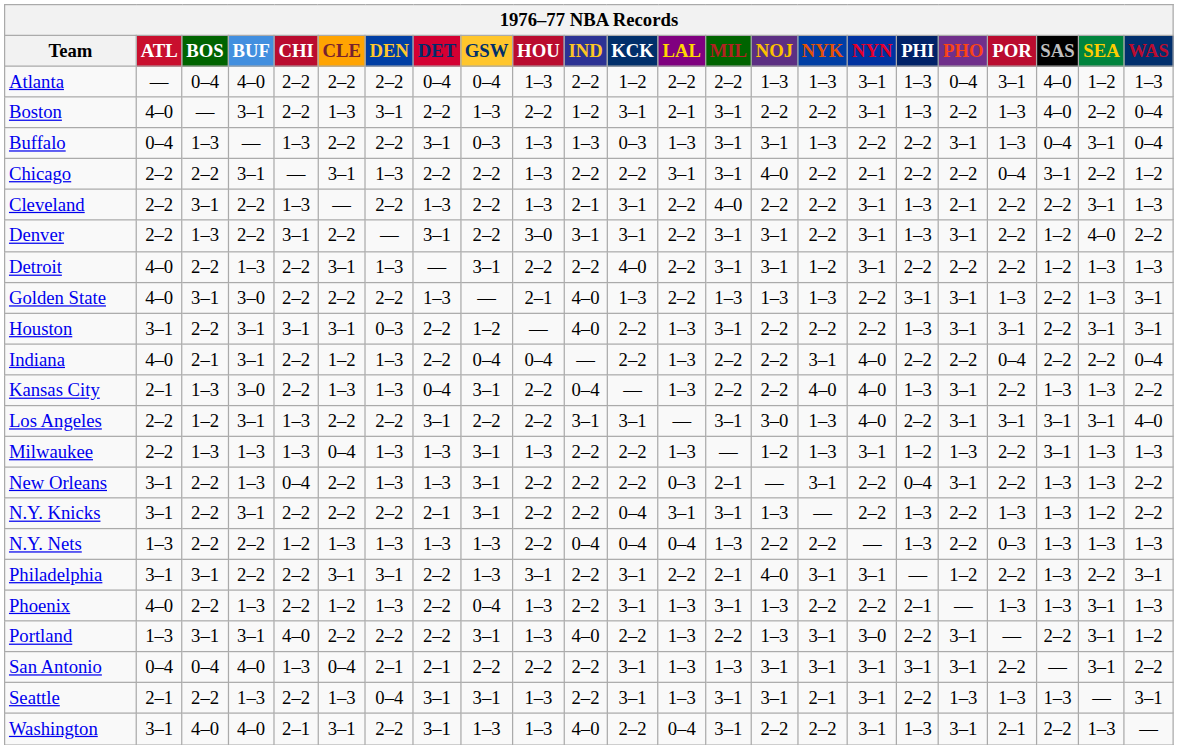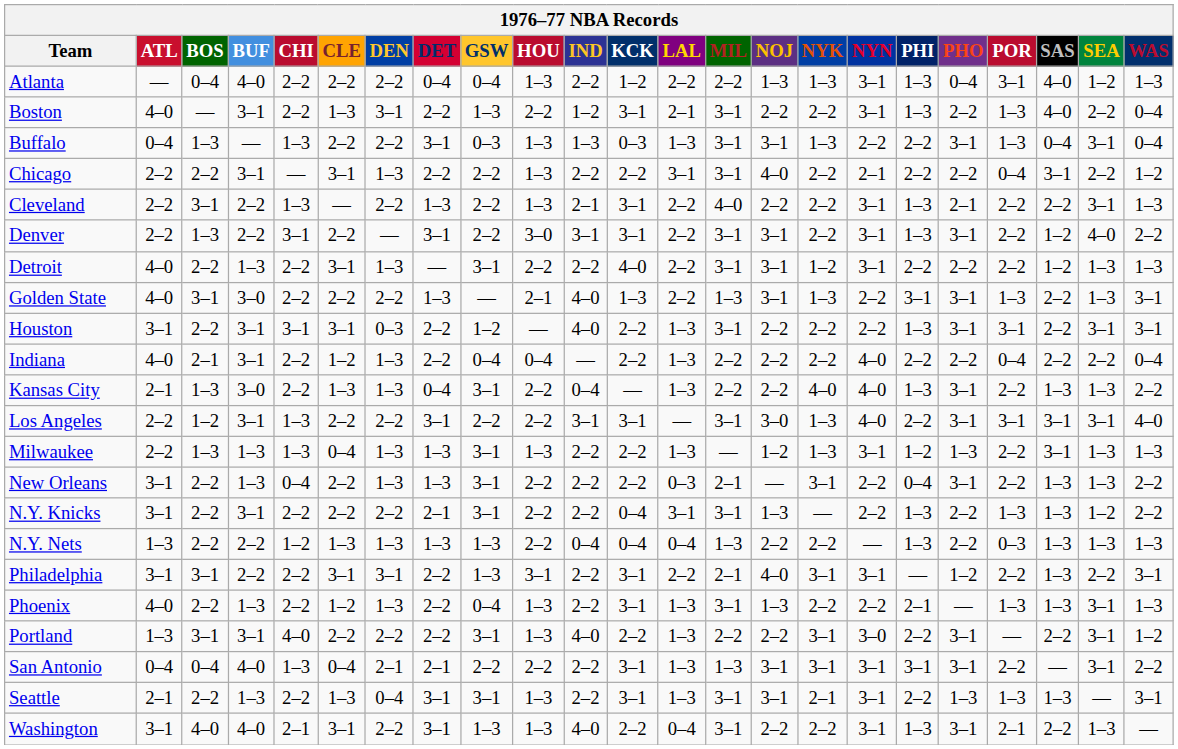Golden State | NOJ: 1–3 -> 3–1
Indiana | NYK: 3–1 -> 2–2
Portland | NOJ: 1–3 -> 2–2
